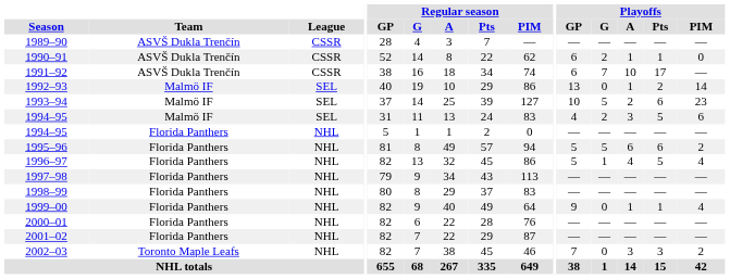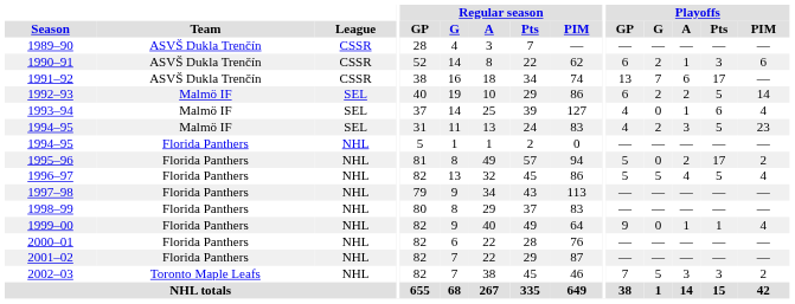1990–91 | Playoffs / Pts: 1 -> 3
1990–91 | Playoffs / PIM: 0 -> 6
1991–92 | Playoffs / GP: 6 -> 13
1991–92 | Playoffs / A: 10 -> 6
1992–93 | Playoffs / GP: 13 -> 6
1992–93 | Playoffs / G: 0 -> 2
1992–93 | Playoffs / A: 1 -> 2
1992–93 | Playoffs / Pts: 2 -> 5
1993–94 | Playoffs / GP: 10 -> 4
1993–94 | Playoffs / G: 5 -> 0
1993–94 | Playoffs / A: 2 -> 1
1993–94 | Playoffs / PIM: 23 -> 4
1994–95 / Malmö IF | Playoffs / PIM: 6 -> 23
1995–96 | Playoffs / G: 5 -> 0
1995–96 | Playoffs / A: 6 -> 2
1995–96 | Playoffs / Pts: 6 -> 17
1996–97 | Playoffs / G: 1 -> 5
2002–03 | Playoffs / G: 0 -> 5
